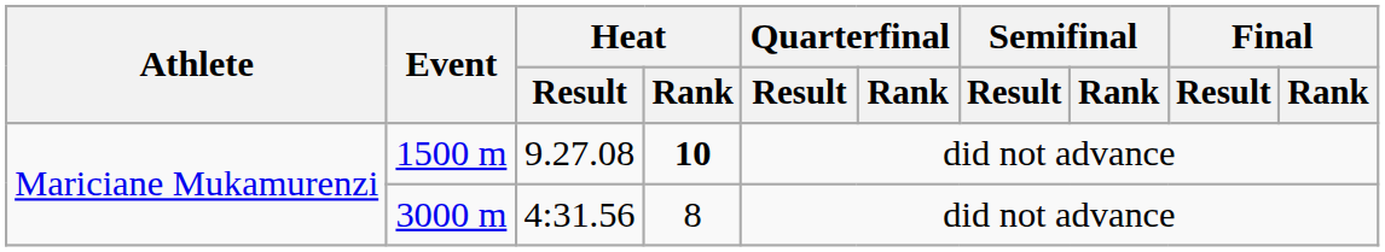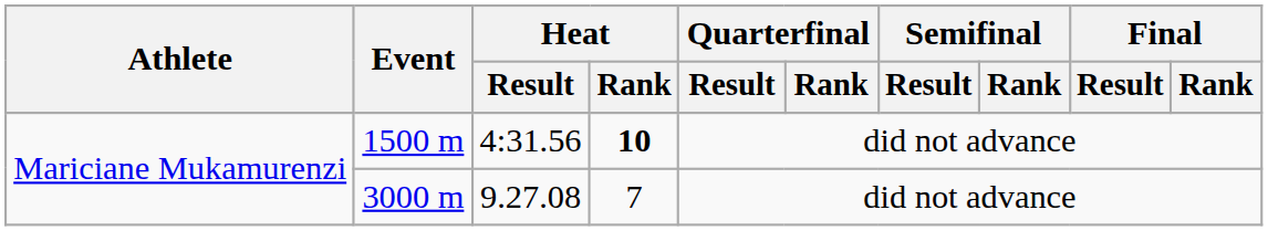1500 m | Heat / Result: 9.27.08 -> 4:31.56
3000 m | Heat / Result: 4:31.56 -> 9.27.08
3000 m | Heat / Rank: 8 -> 7
